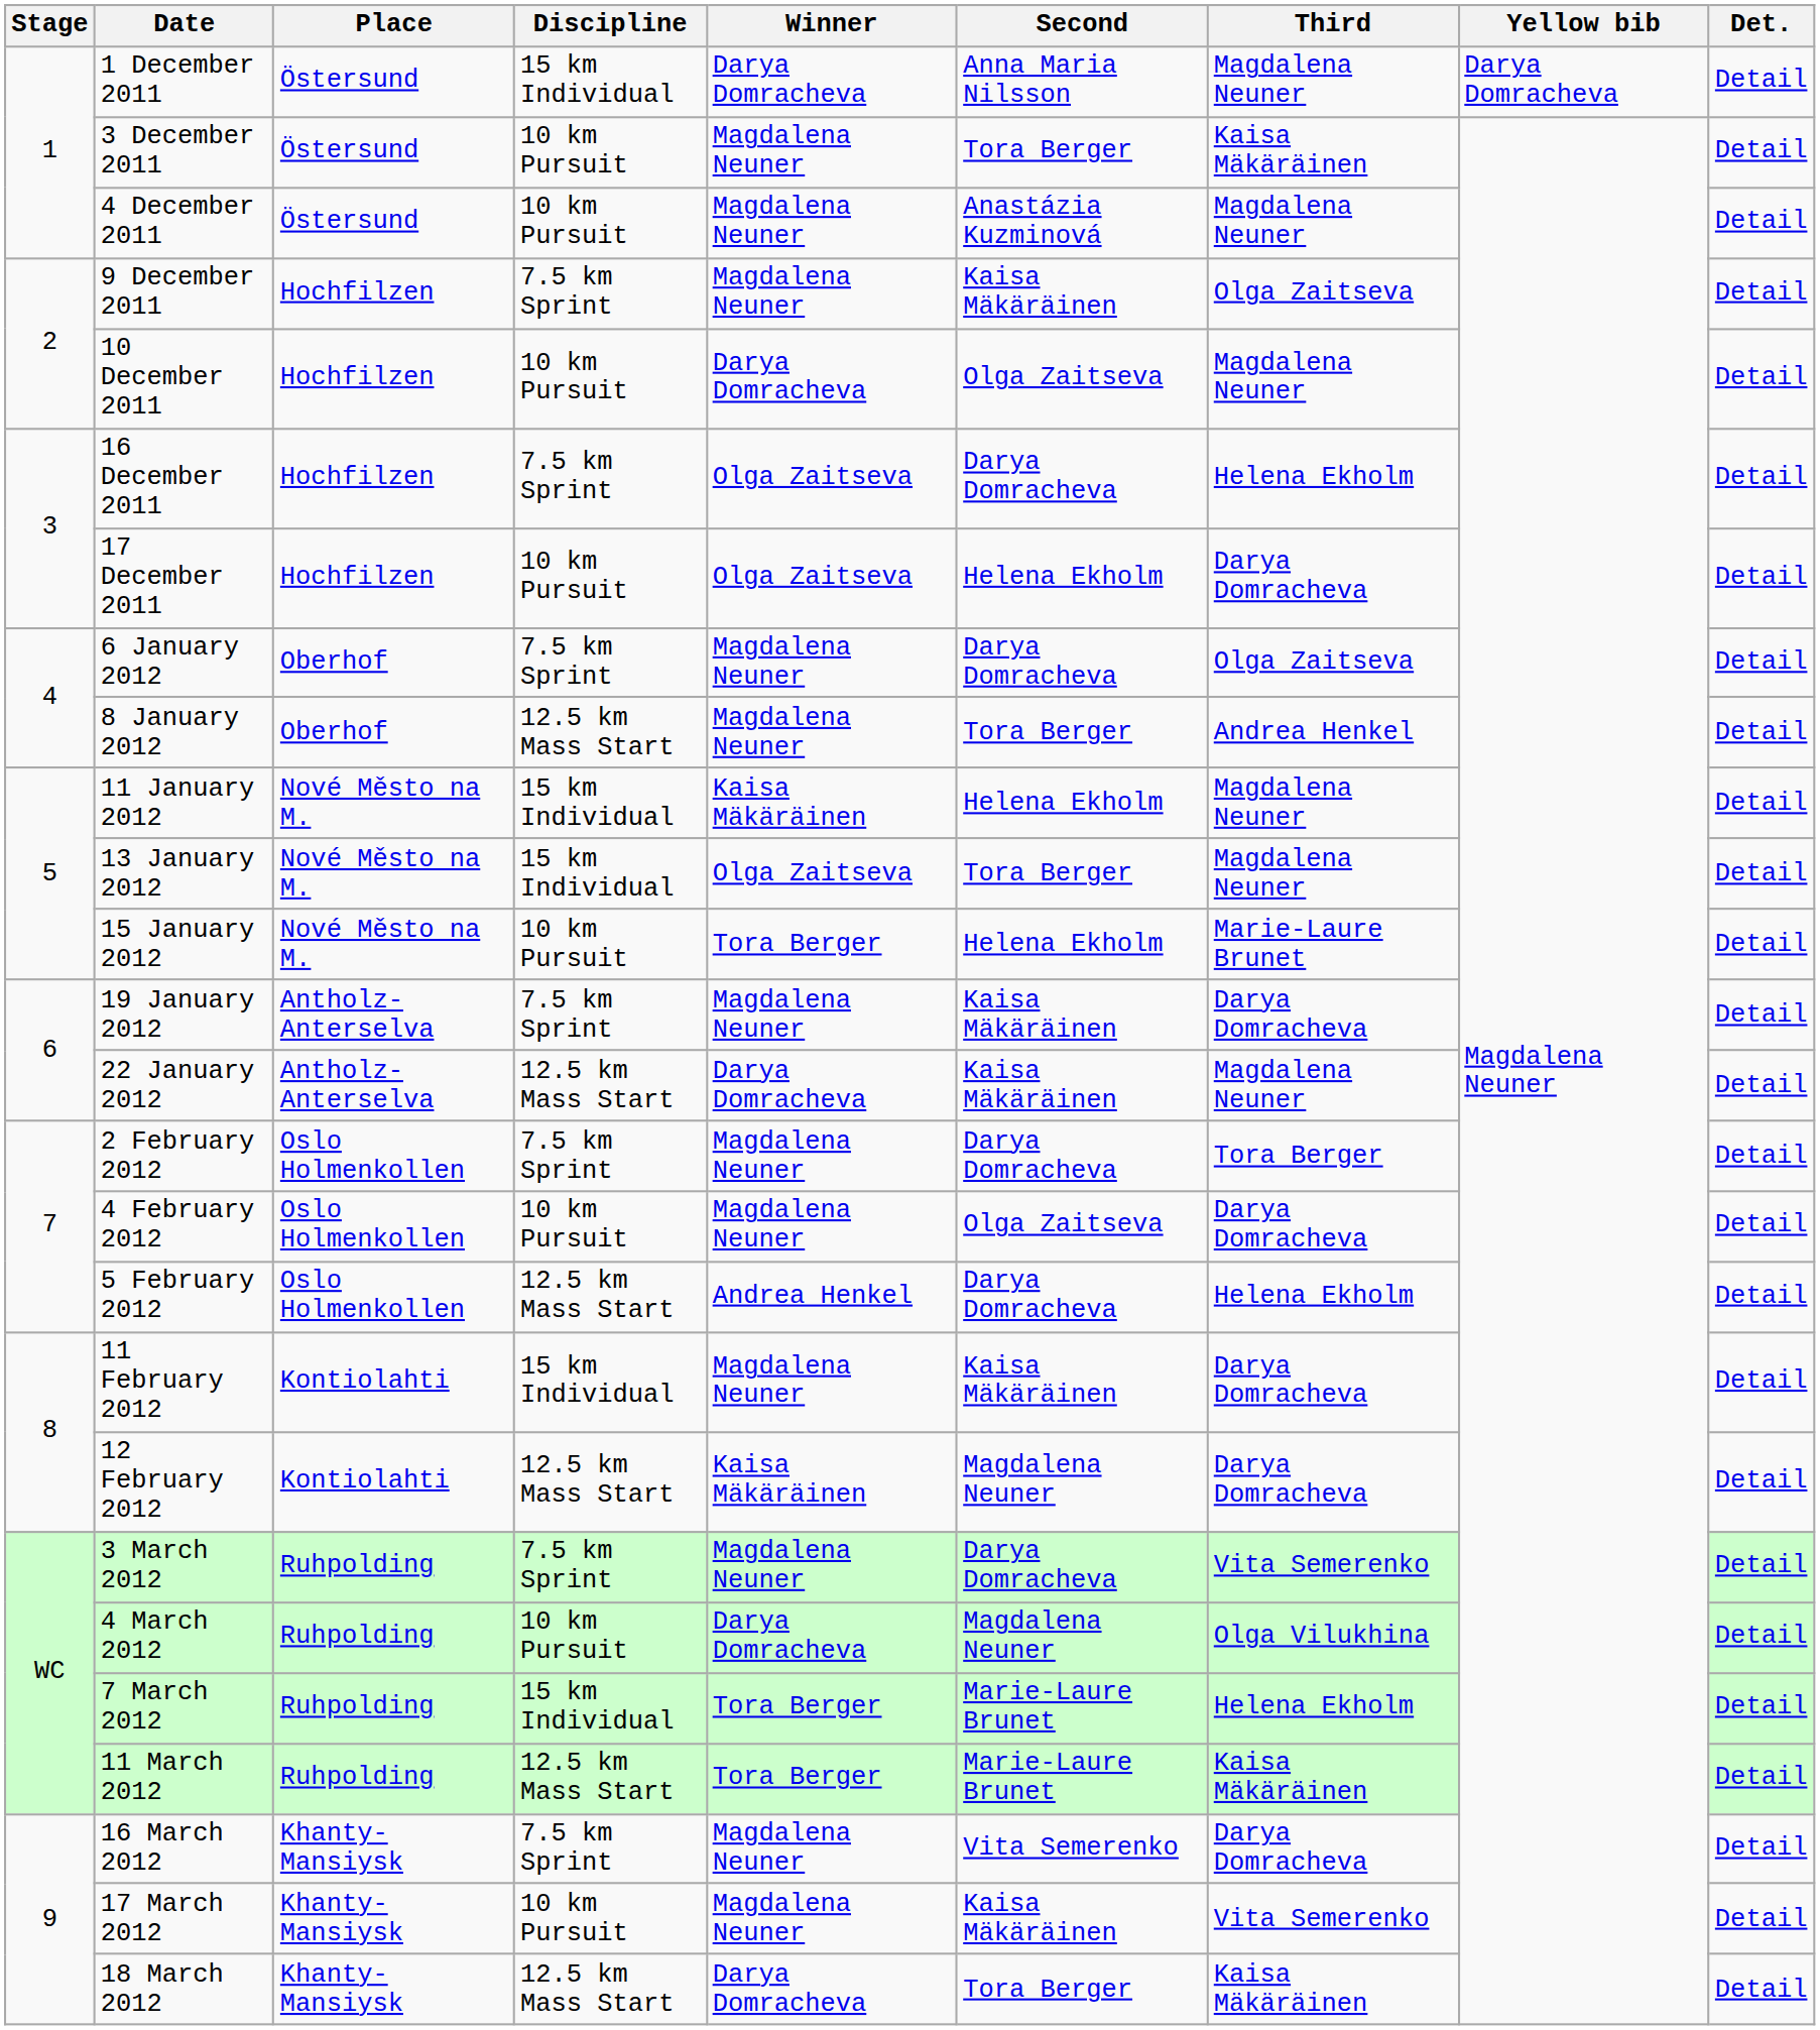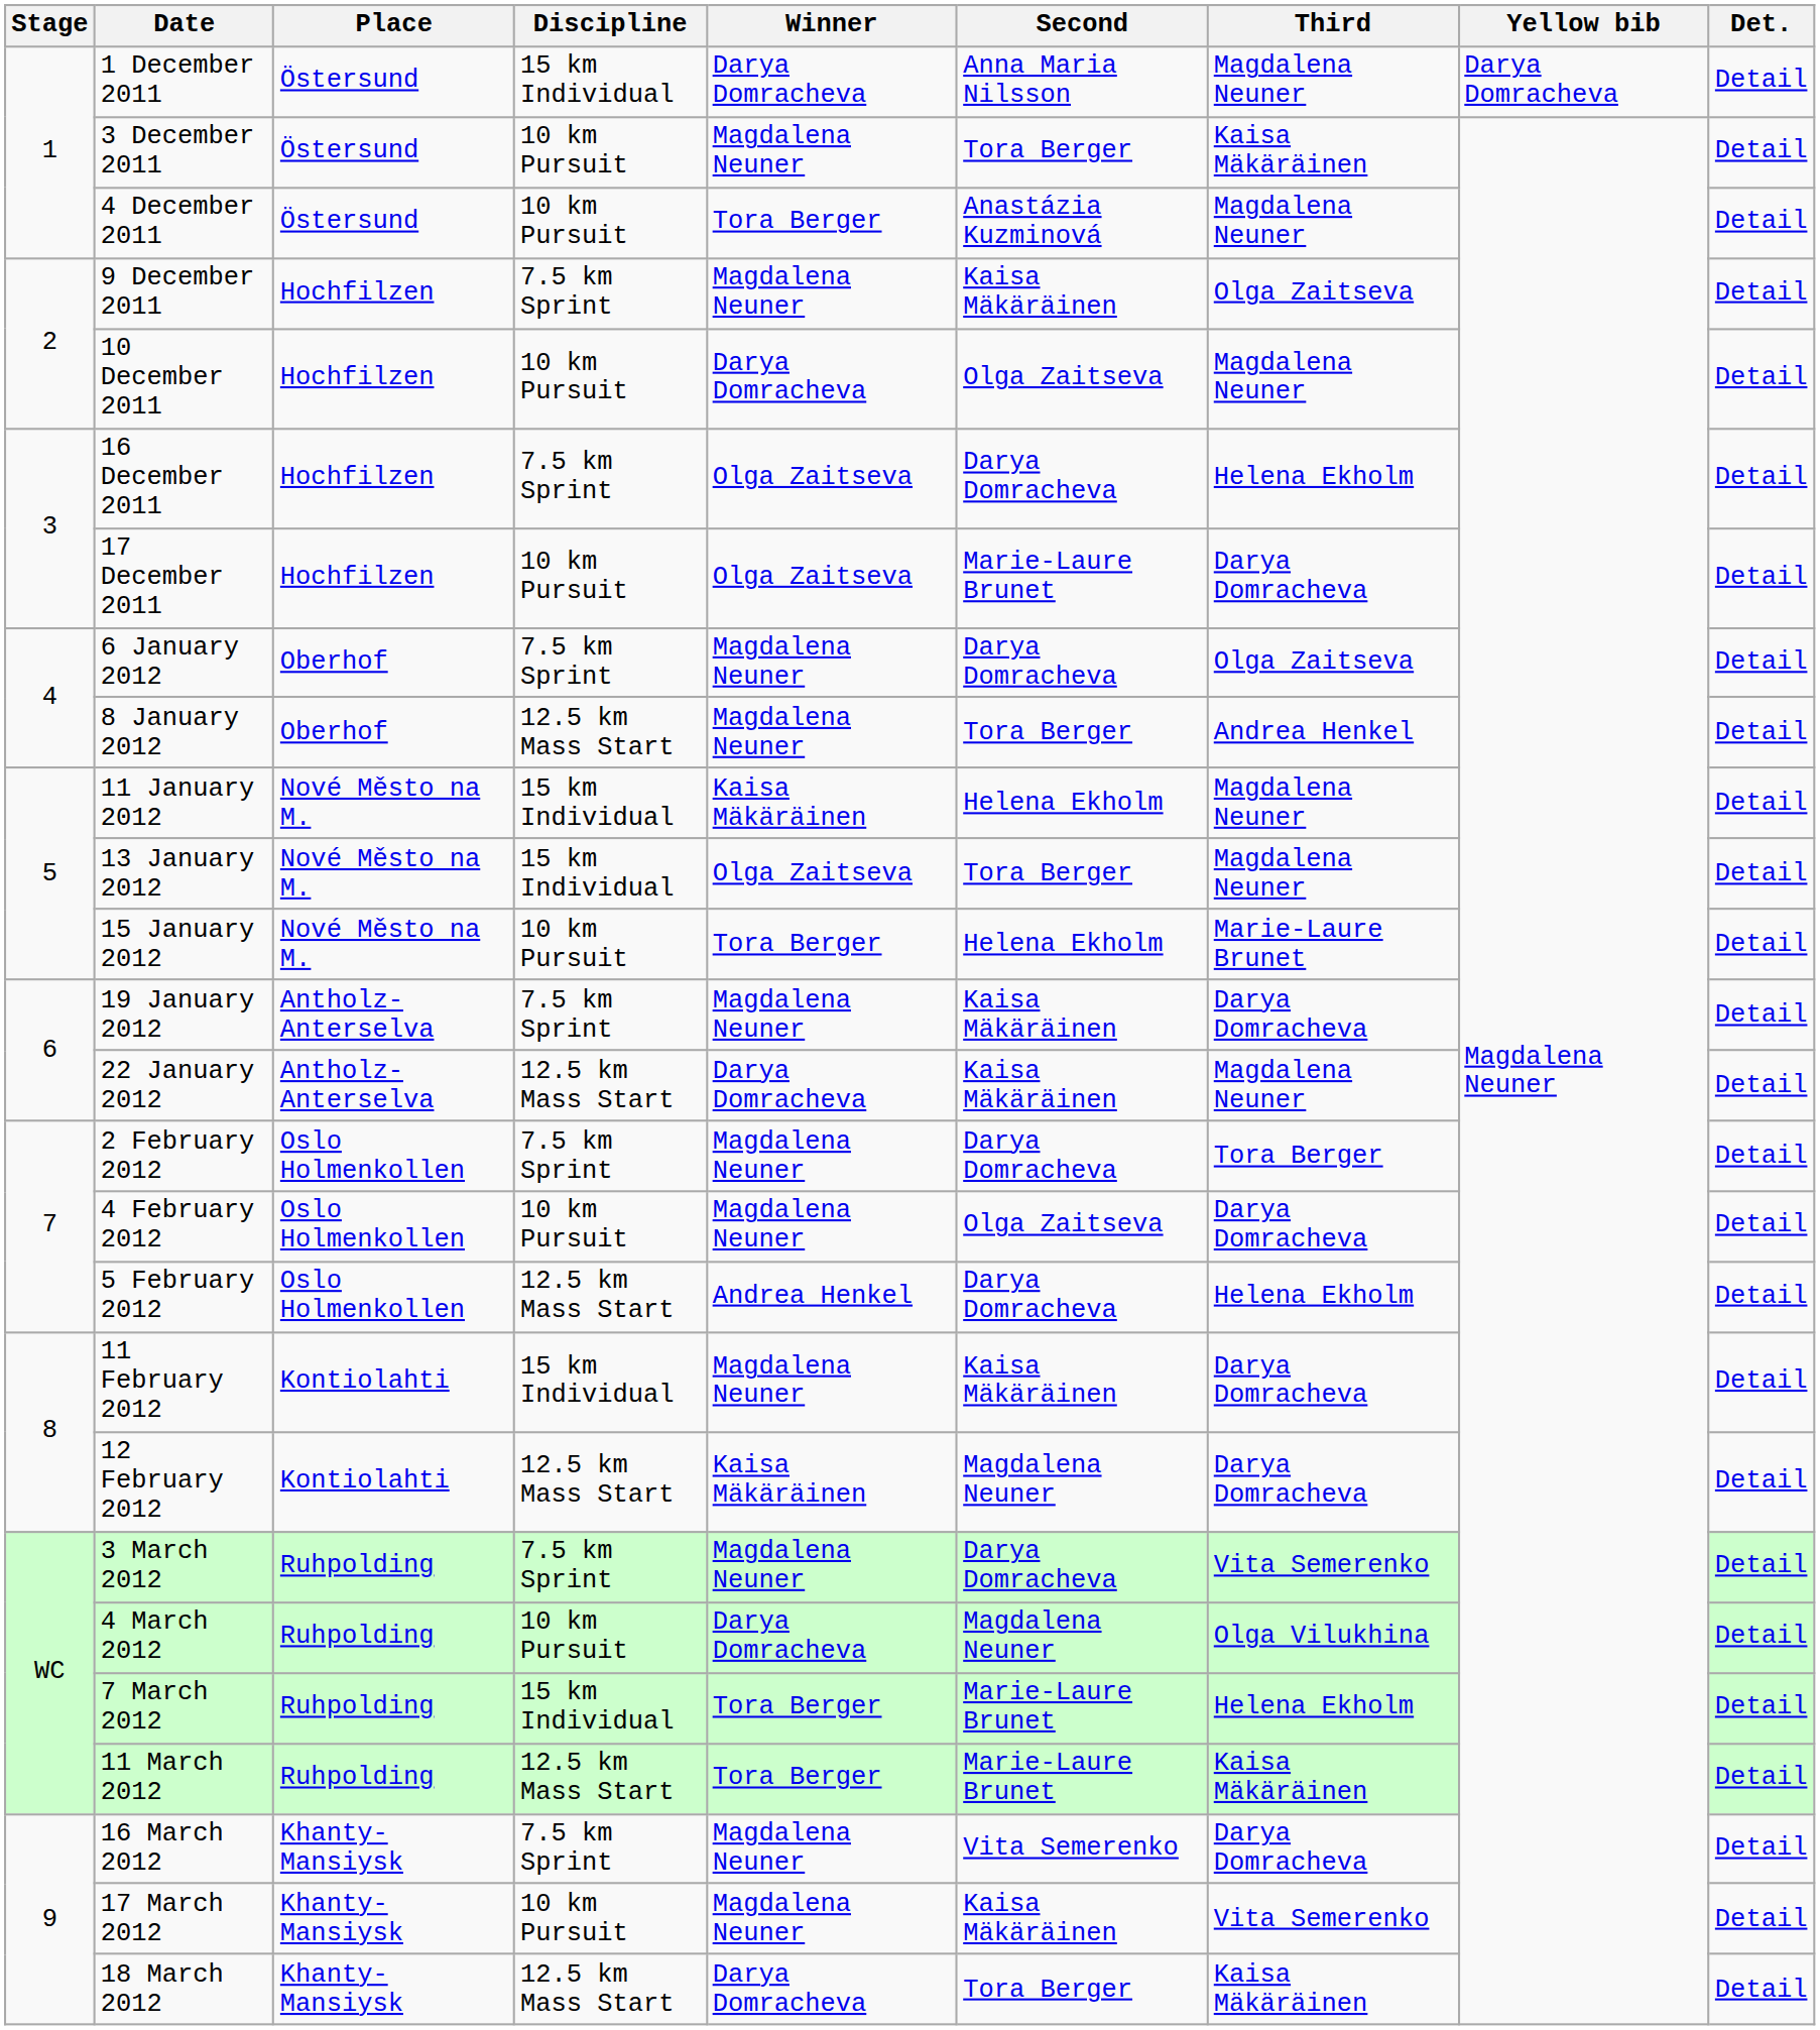4 December 2011 | Winner: Magdalena Neuner -> Tora Berger
17 December 2011 | Second: Helena Ekholm -> Marie-Laure Brunet
